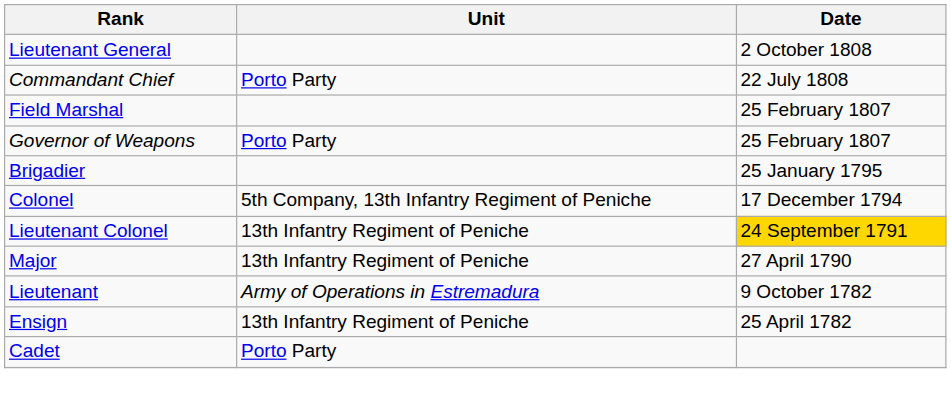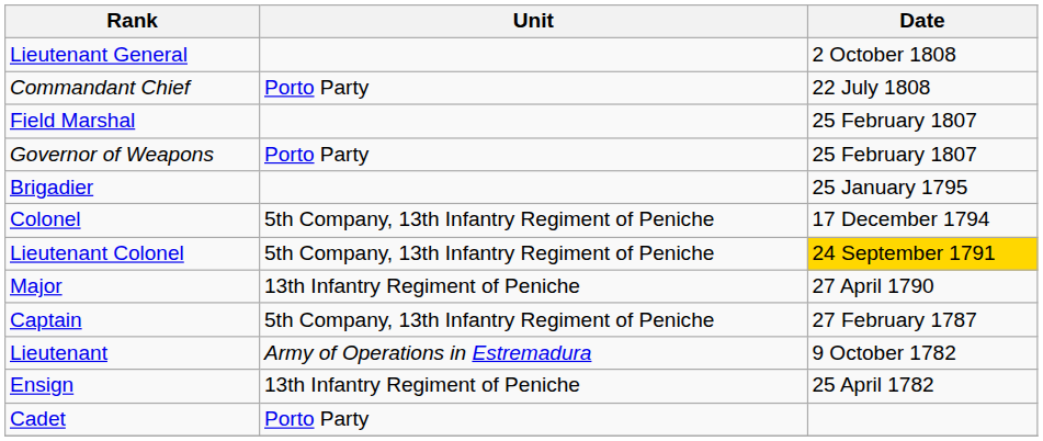Lieutenant Colonel | Unit: 13th Infantry Regiment of Peniche -> 5th Company, 13th Infantry Regiment of Peniche
+ row: Captain | 5th Company, 13th Infantry Regiment of Peniche | 27 February 1787
